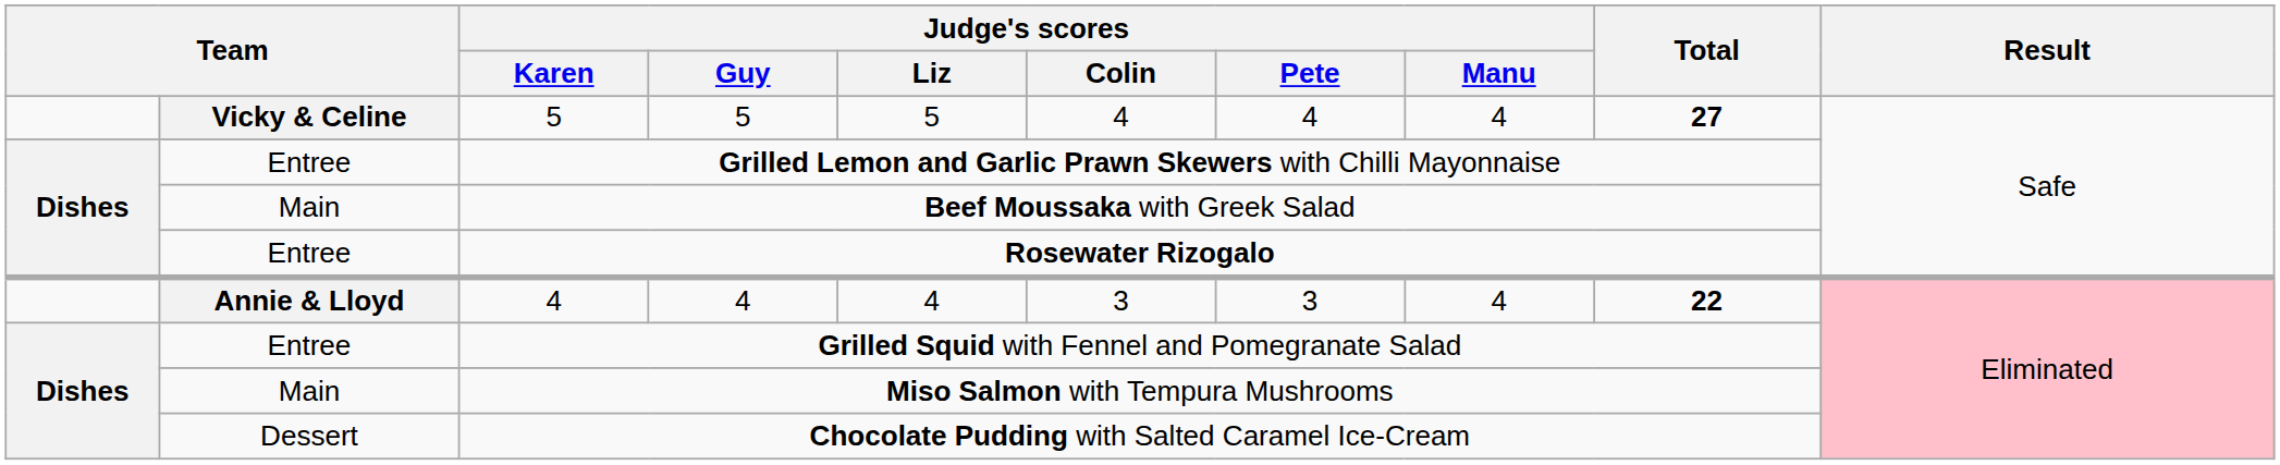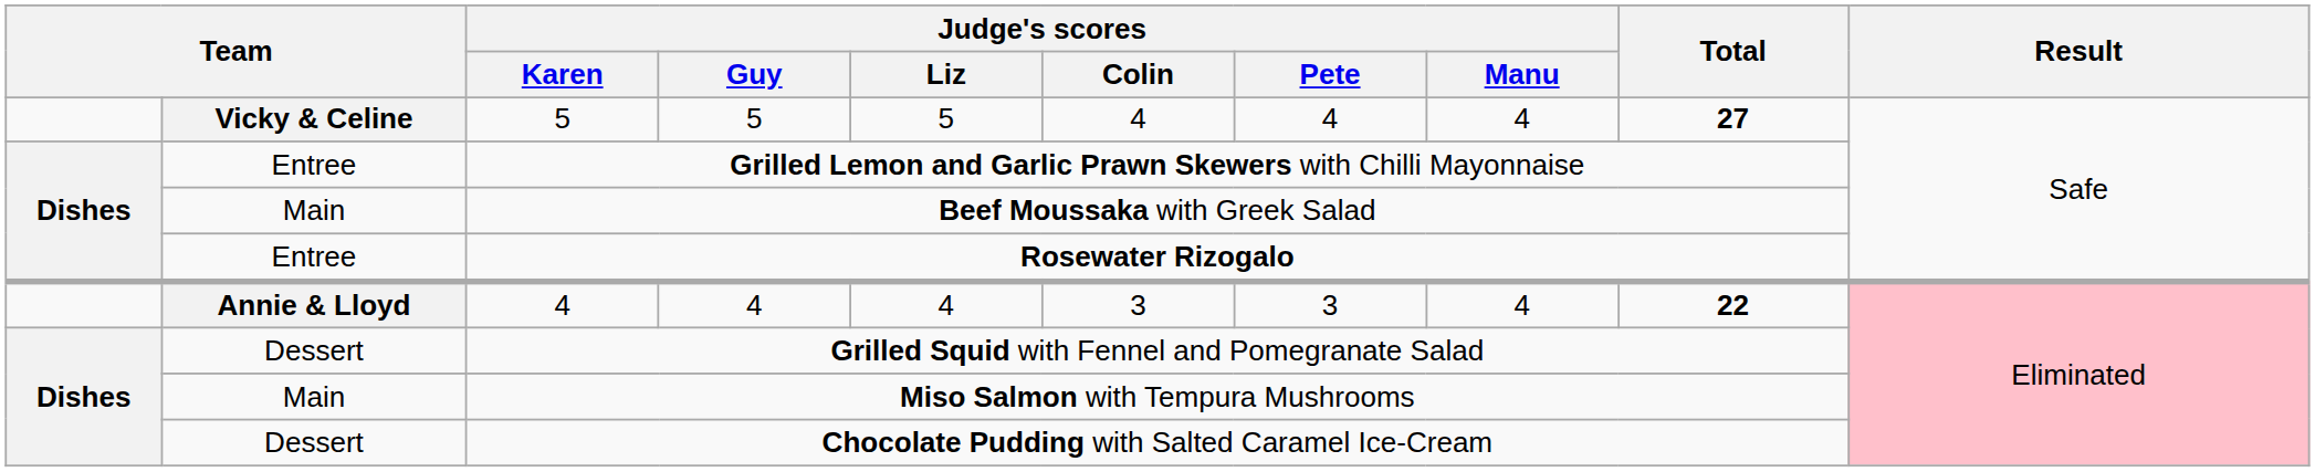Grilled Squid with Fennel and Pomegranate Salad | column 2: Entree -> Dessert
